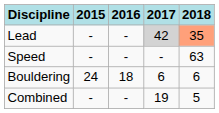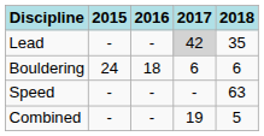Lead | 2018: lightsalmon background -> no background
rows swapped: Bouldering <-> Speed
